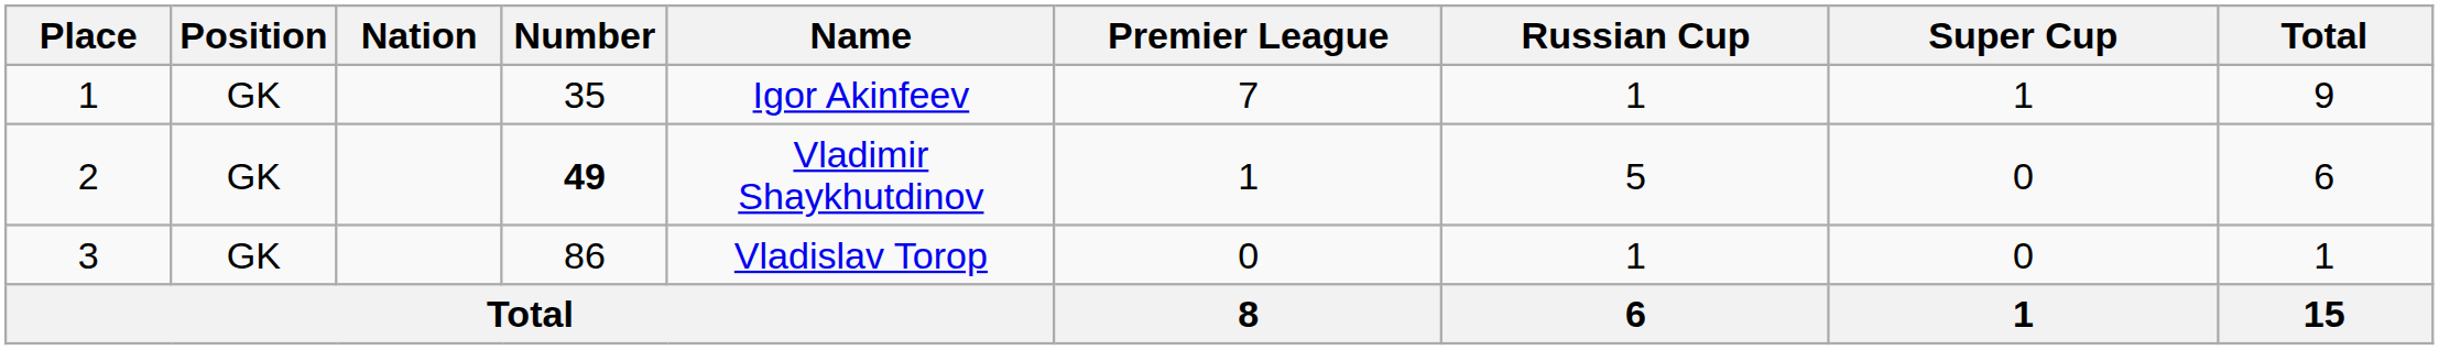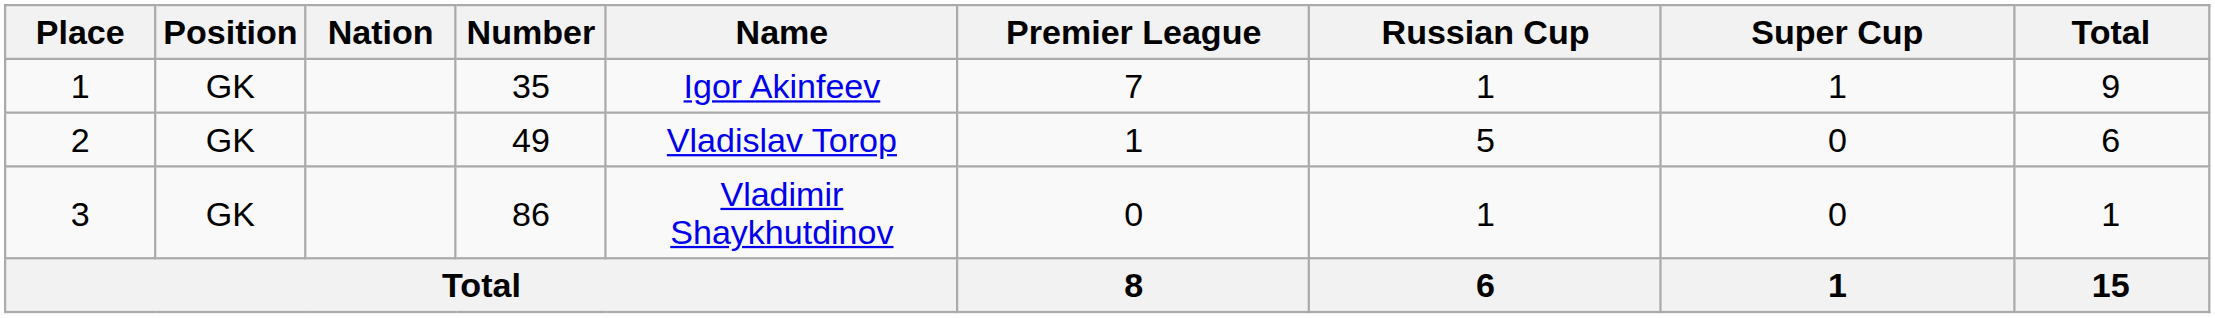2 | Number: bold -> normal
2 | Name: Vladimir Shaykhutdinov -> Vladislav Torop
3 | Name: Vladislav Torop -> Vladimir Shaykhutdinov
